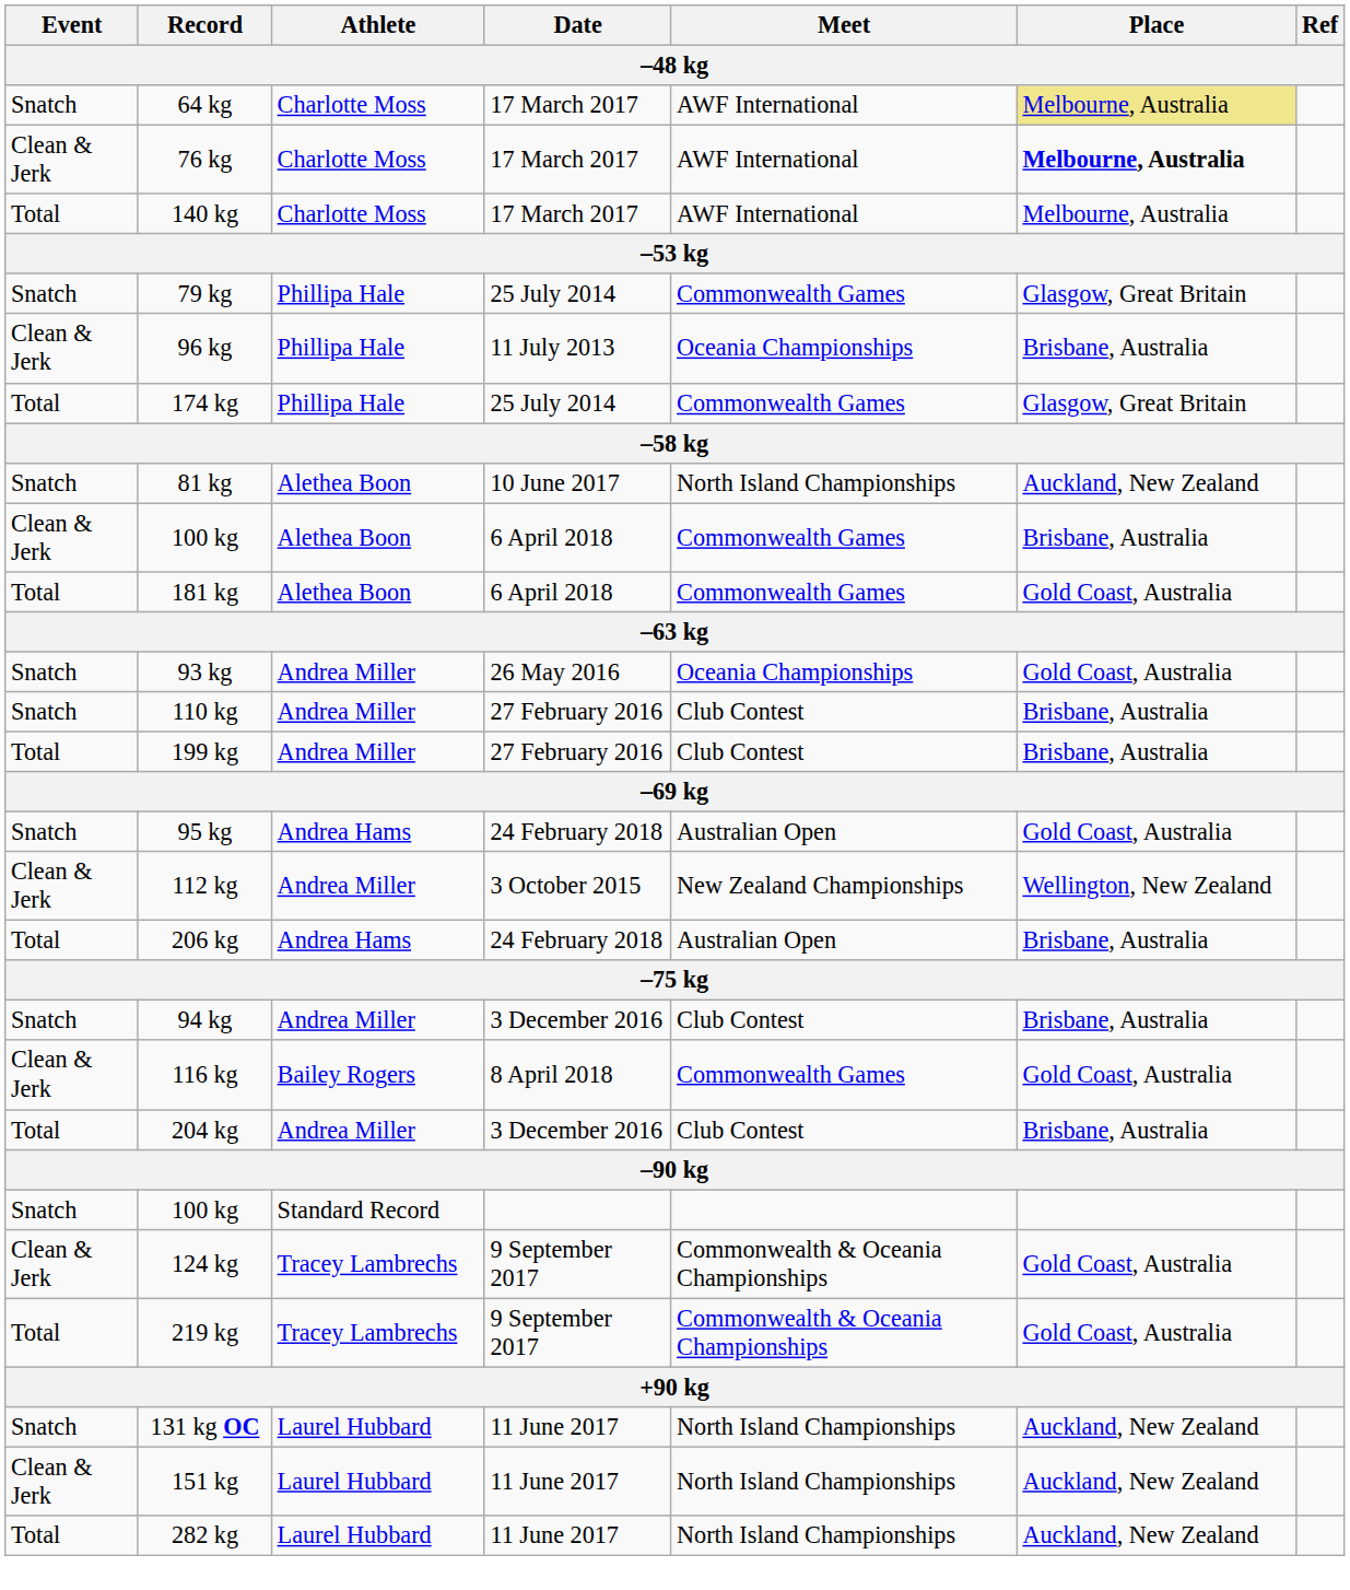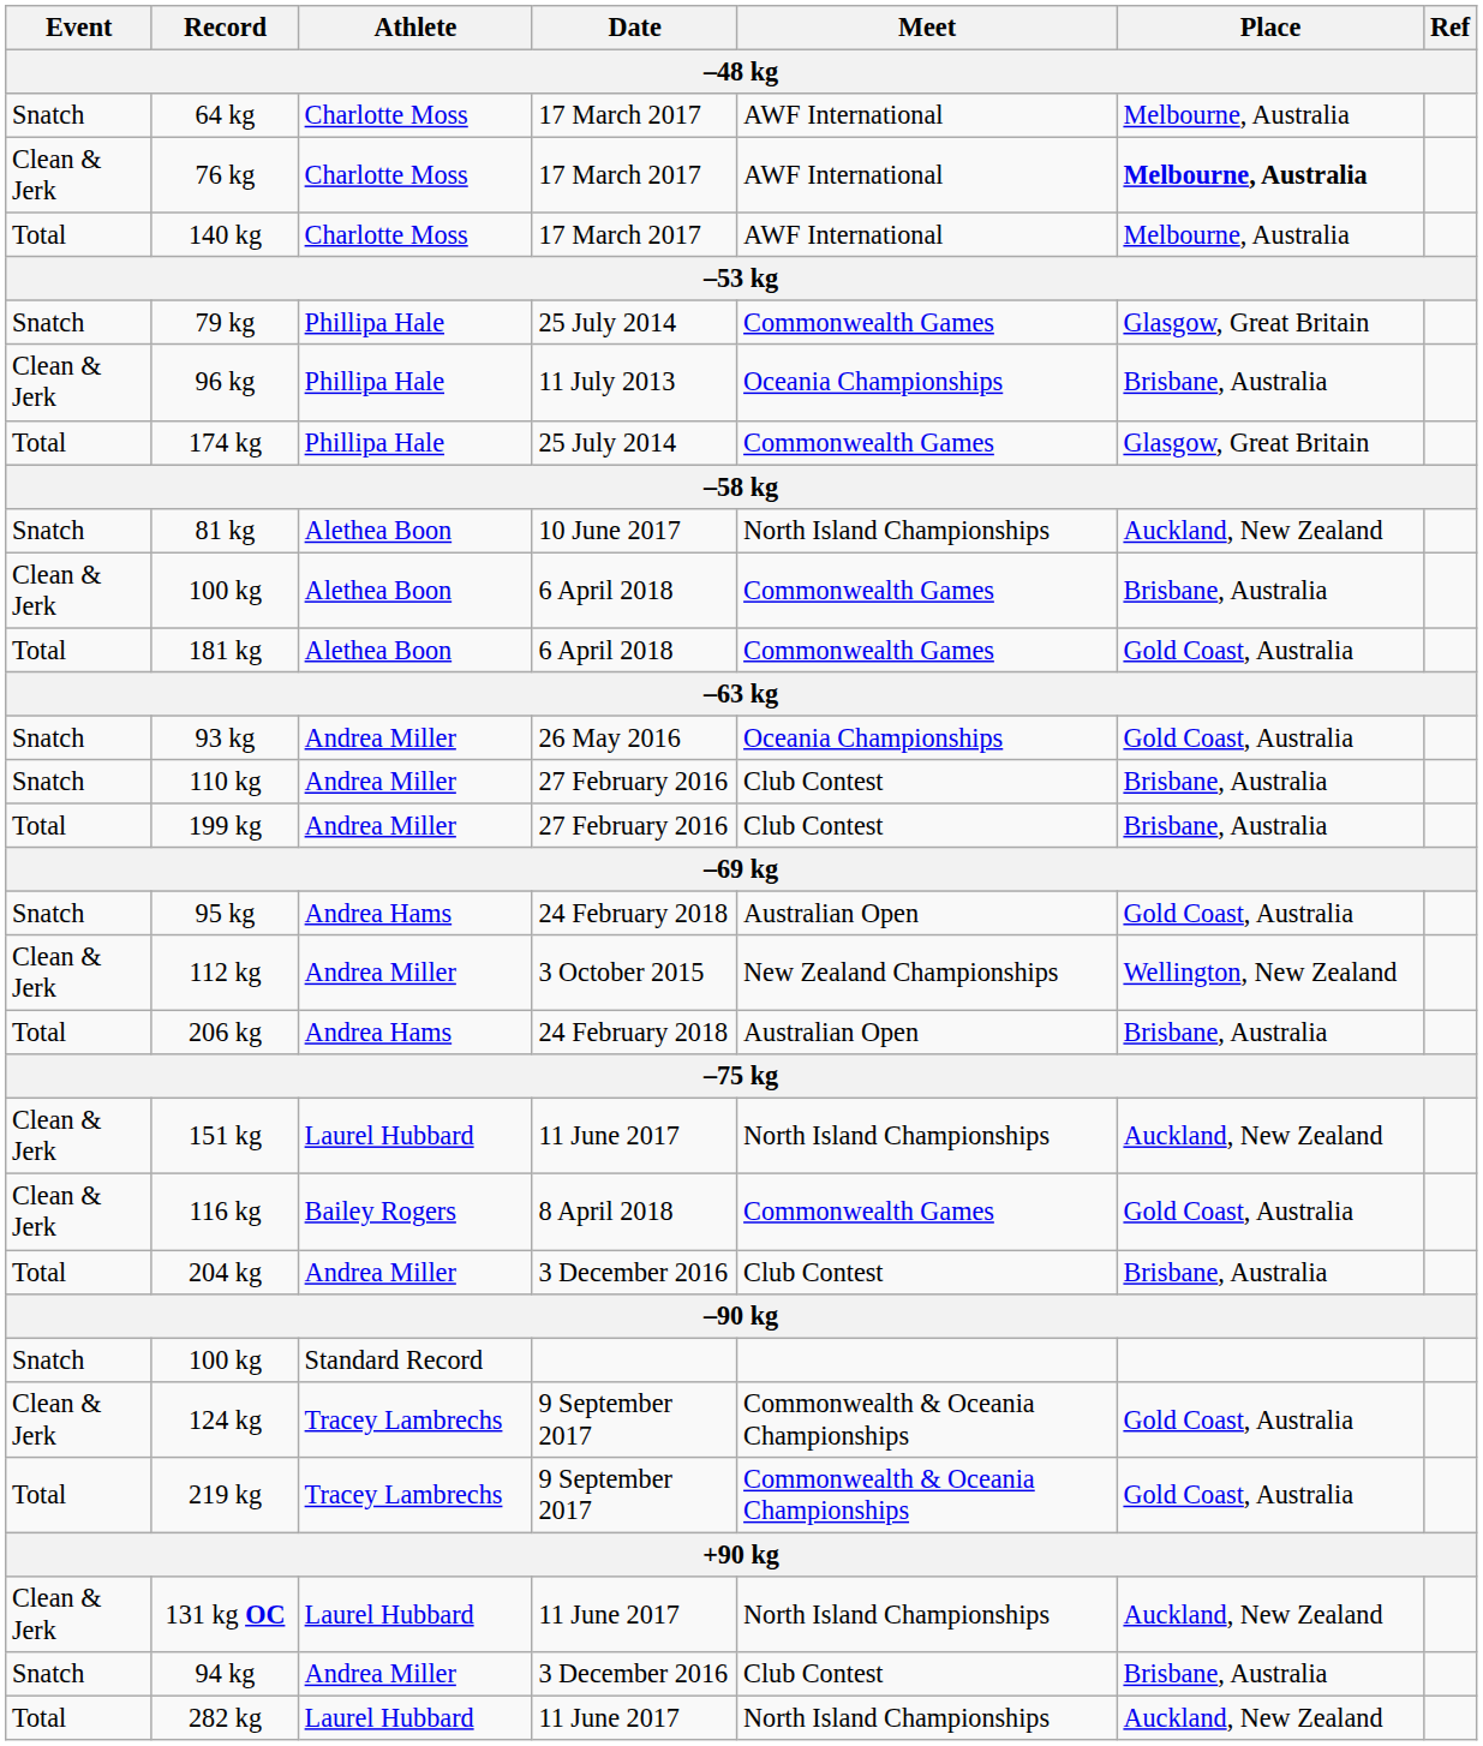64 kg | Place: khaki background -> no background
rows swapped: 94 kg <-> 151 kg
131 kg OC | Event: Snatch -> Clean & Jerk
